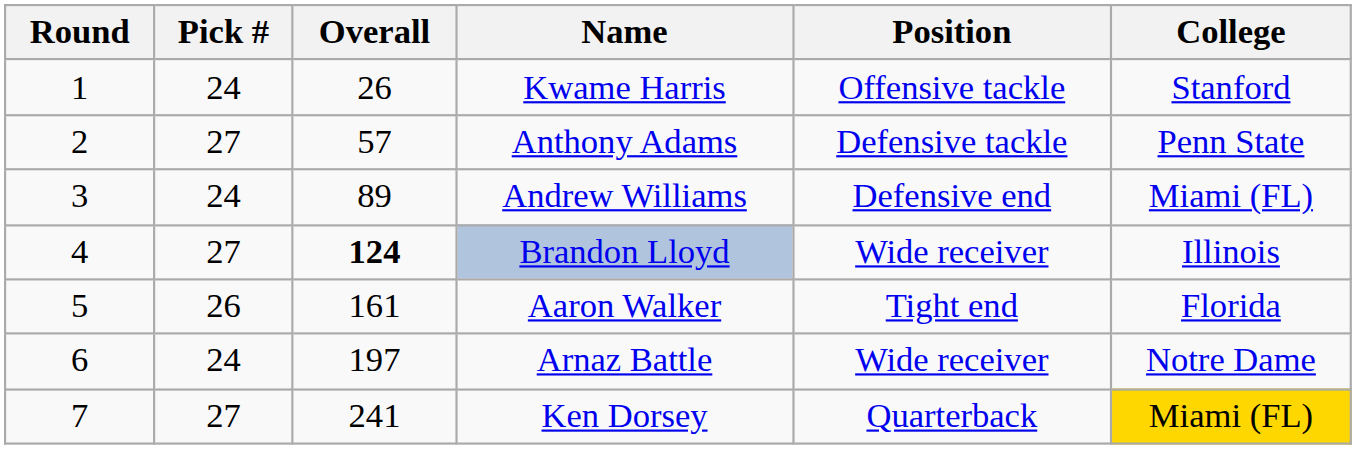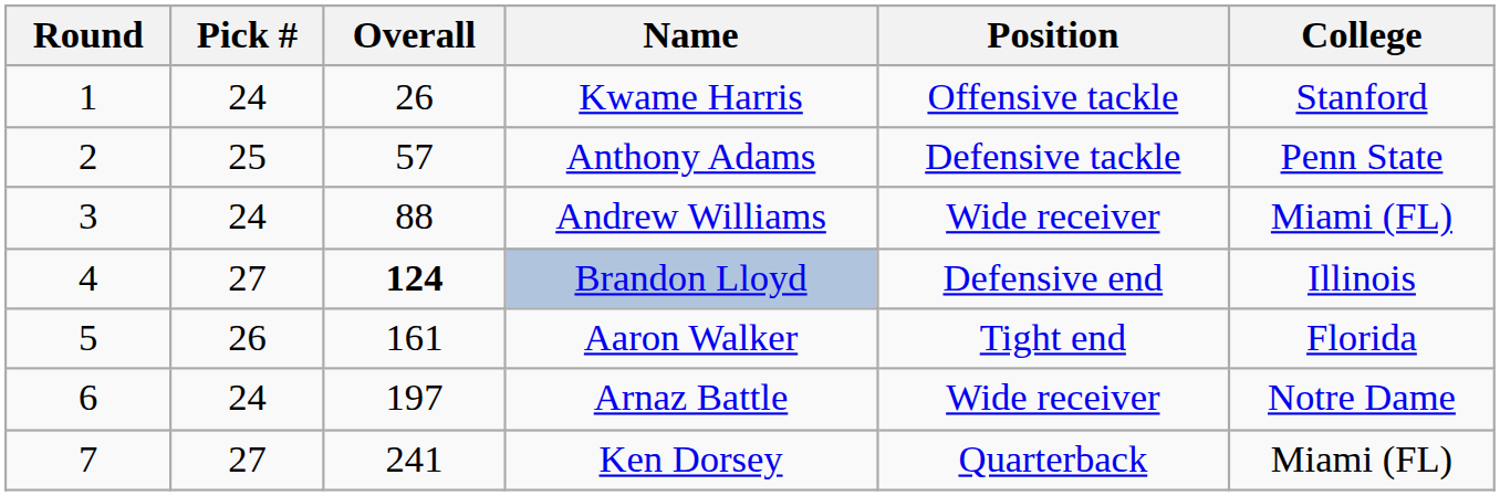Anthony Adams | Pick #: 27 -> 25
Andrew Williams | Overall: 89 -> 88
Andrew Williams | Position: Defensive end -> Wide receiver
Brandon Lloyd | Position: Wide receiver -> Defensive end
Ken Dorsey | College: gold background -> no background
